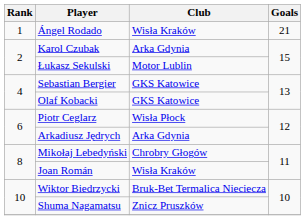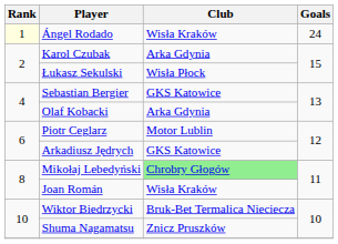Ángel Rodado | Rank: no background -> lightyellow background
Ángel Rodado | Goals: 21 -> 24
Łukasz Sekulski | Club: Motor Lublin -> Wisła Płock
Olaf Kobacki | Club: GKS Katowice -> Arka Gdynia
Piotr Ceglarz | Club: Wisła Płock -> Motor Lublin
Arkadiusz Jędrych | Club: Arka Gdynia -> GKS Katowice
Mikołaj Lebedyński | Club: no background -> lightgreen background
